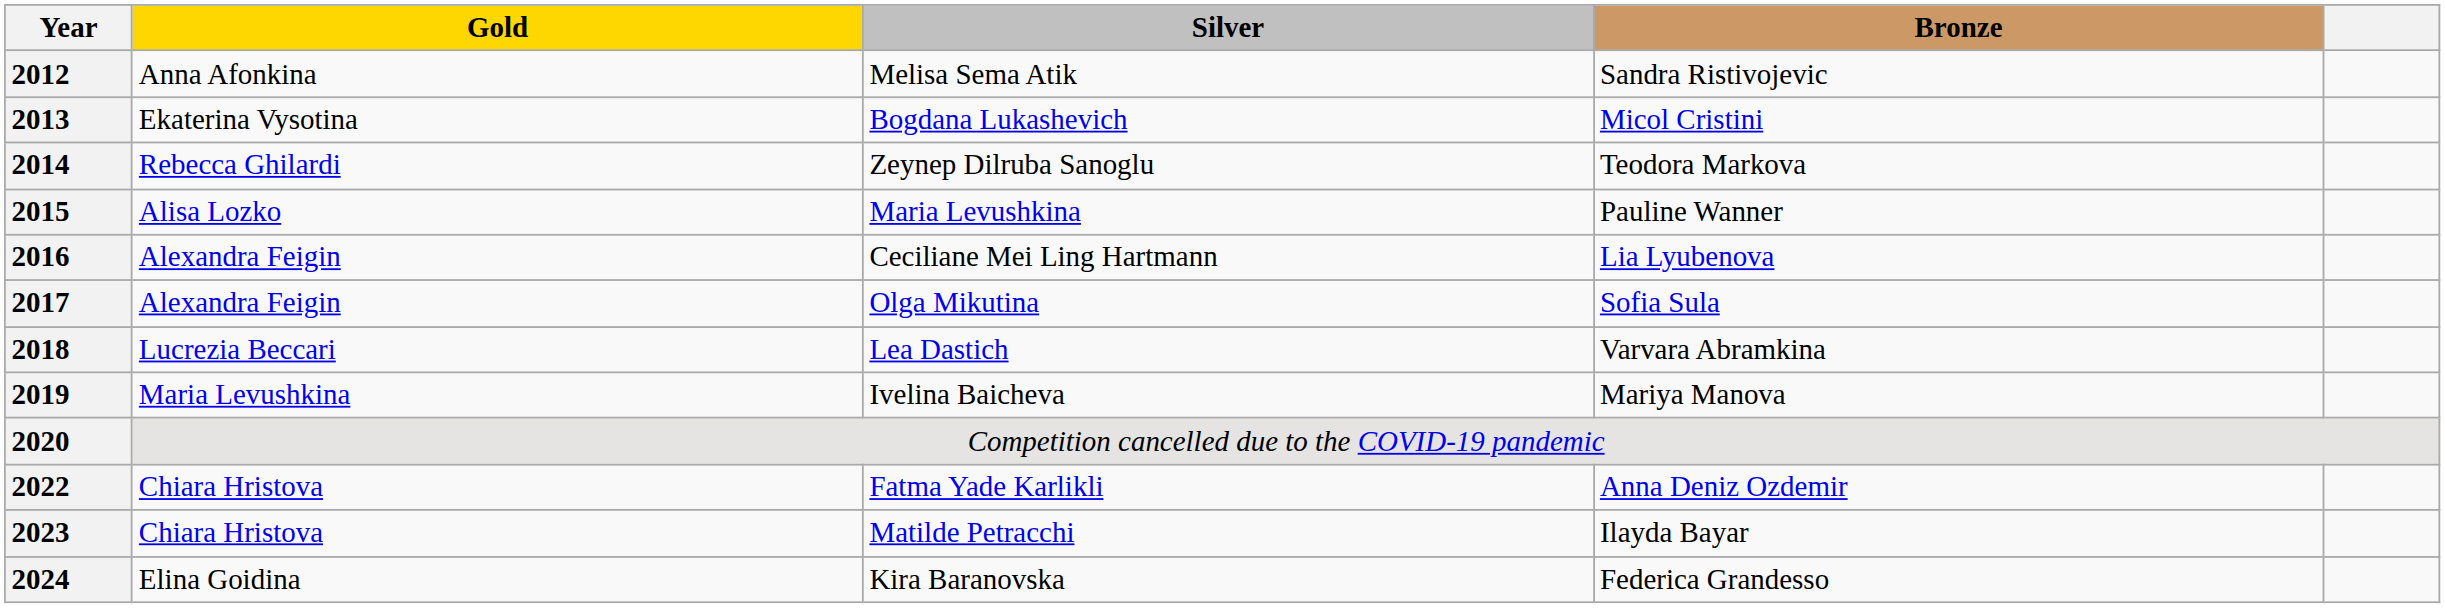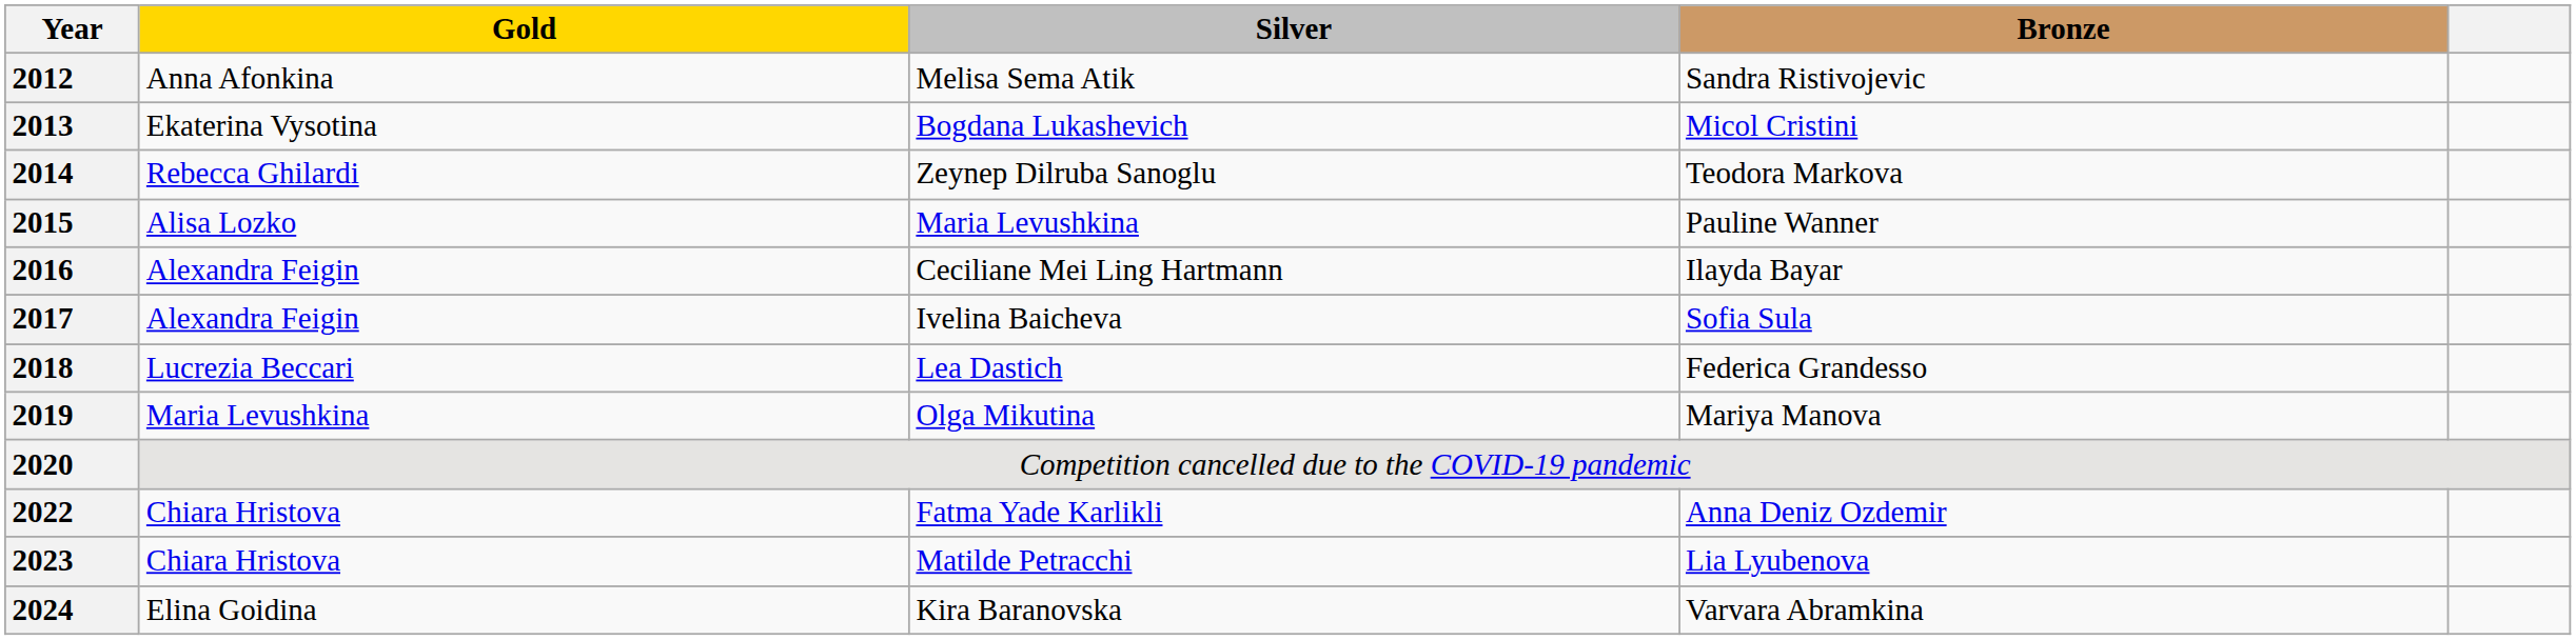2016 | Bronze: Lia Lyubenova -> Ilayda Bayar
2017 | Silver: Olga Mikutina -> Ivelina Baicheva
2018 | Bronze: Varvara Abramkina -> Federica Grandesso
2019 | Silver: Ivelina Baicheva -> Olga Mikutina
2023 | Bronze: Ilayda Bayar -> Lia Lyubenova
2024 | Bronze: Federica Grandesso -> Varvara Abramkina
